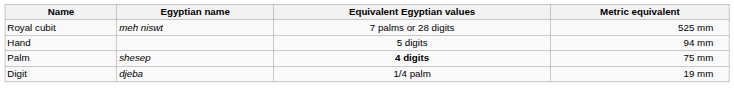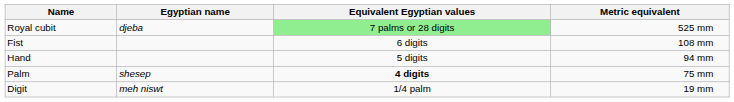Royal cubit | Egyptian name: meh niswt -> djeba
Royal cubit | Equivalent Egyptian values: no background -> lightgreen background
+ row: Fist | 6 digits | 108 mm
Digit | Egyptian name: djeba -> meh niswt
